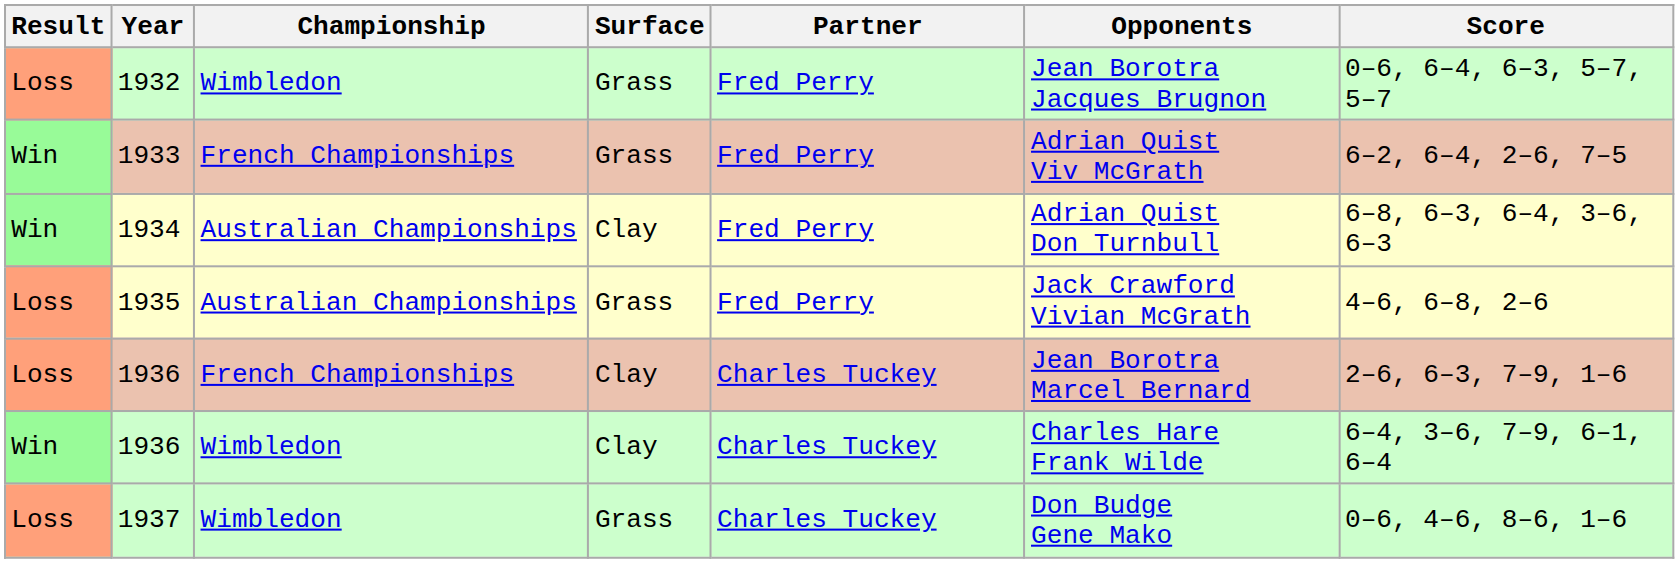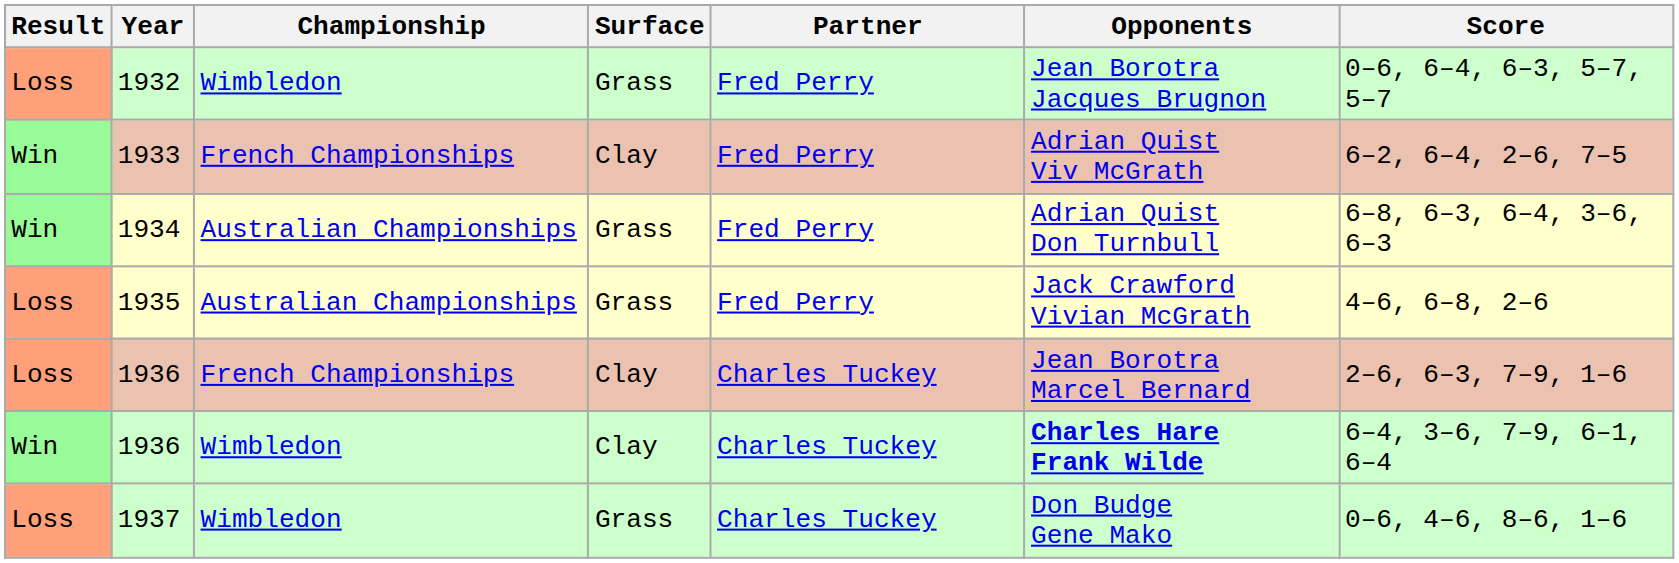1933 | Surface: Grass -> Clay
1934 | Surface: Clay -> Grass
1936 / Wimbledon | Opponents: normal -> bold
